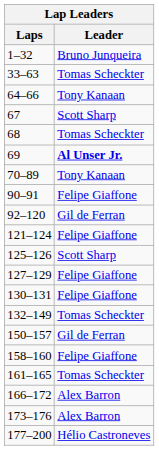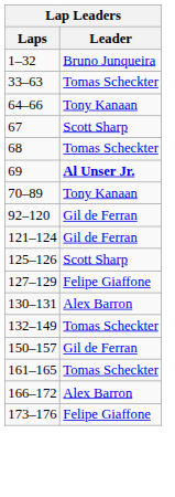- row: 90–91 | Felipe Giaffone
121–124 | Leader: Felipe Giaffone -> Gil de Ferran
130–131 | Leader: Felipe Giaffone -> Alex Barron
- row: 158–160 | Felipe Giaffone
173–176 | Leader: Alex Barron -> Felipe Giaffone
- row: 177–200 | Hélio Castroneves
